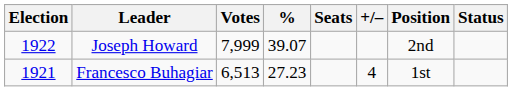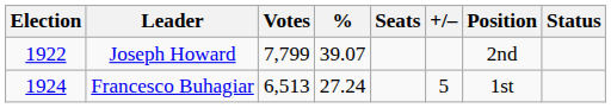Joseph Howard | Votes: 7,999 -> 7,799
Francesco Buhagiar | Election: 1921 -> 1924
Francesco Buhagiar | %: 27.23 -> 27.24
Francesco Buhagiar | +/–: 4 -> 5
